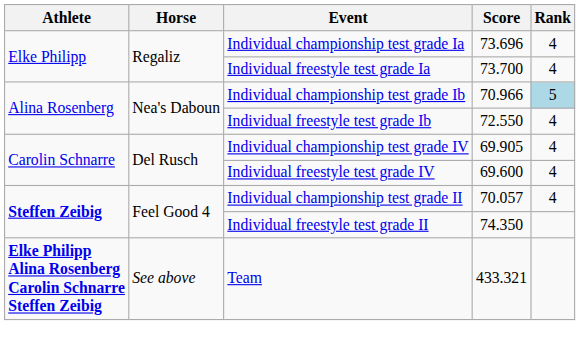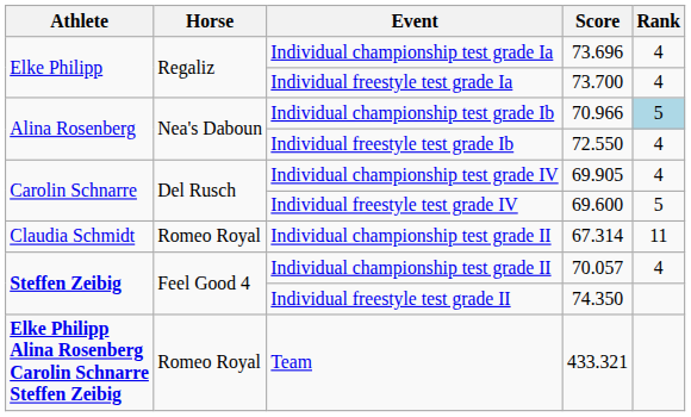Individual freestyle test grade IV | Rank: 4 -> 5
+ row: Claudia Schmidt | Romeo Royal | Individual championship test grade II | 67.314 | 11
Team | Horse: See above -> Romeo Royal
